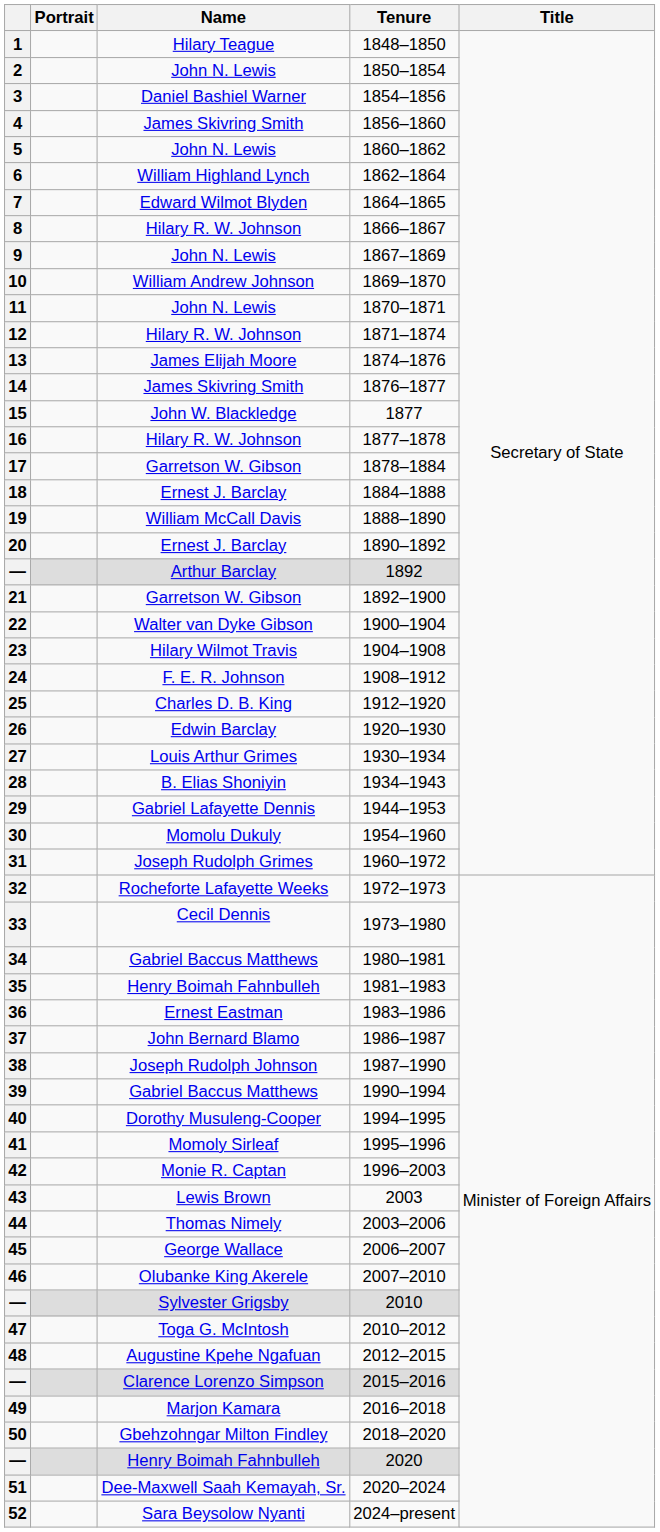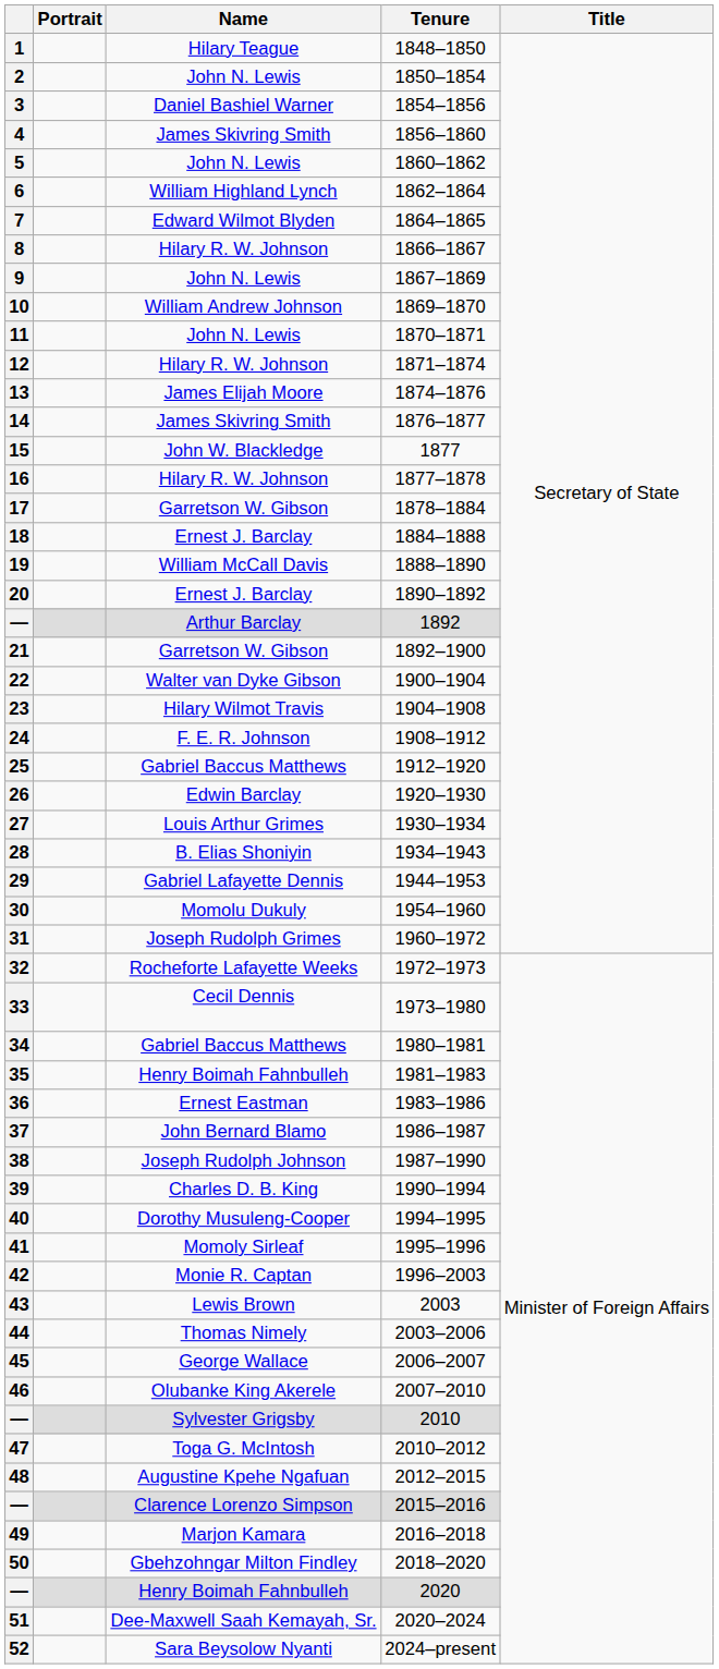25 | Name: Charles D. B. King -> Gabriel Baccus Matthews
39 | Name: Gabriel Baccus Matthews -> Charles D. B. King
